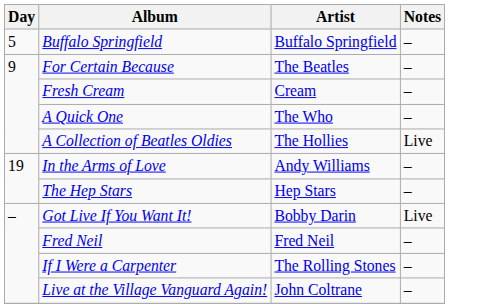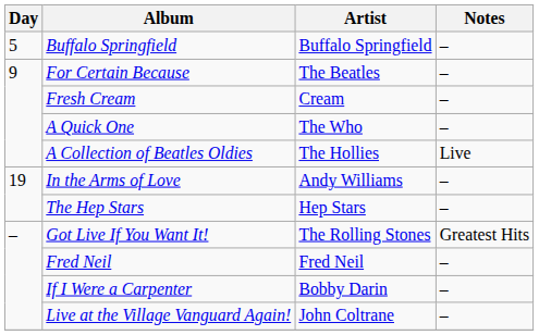Got Live If You Want It! | Artist: Bobby Darin -> The Rolling Stones
Got Live If You Want It! | Notes: Live -> Greatest Hits
If I Were a Carpenter | Artist: The Rolling Stones -> Bobby Darin
